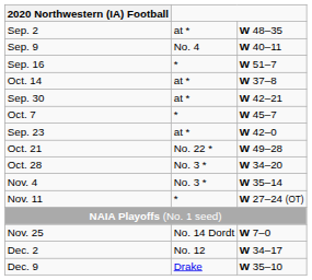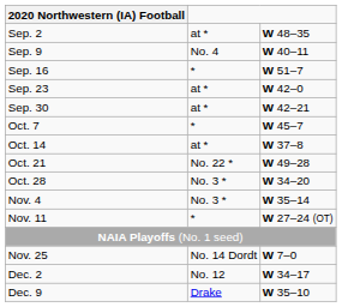rows swapped: Sep. 23 <-> Oct. 14
